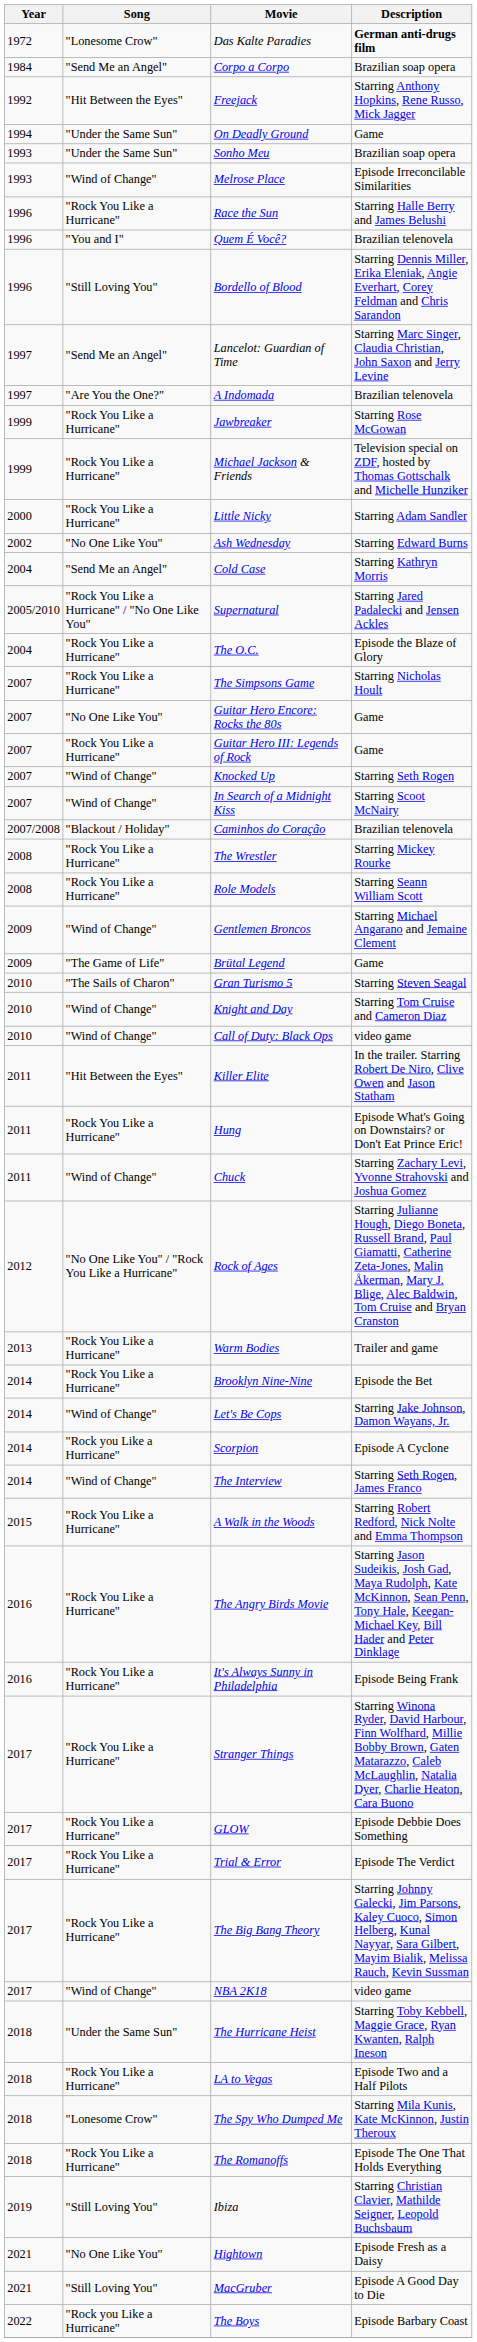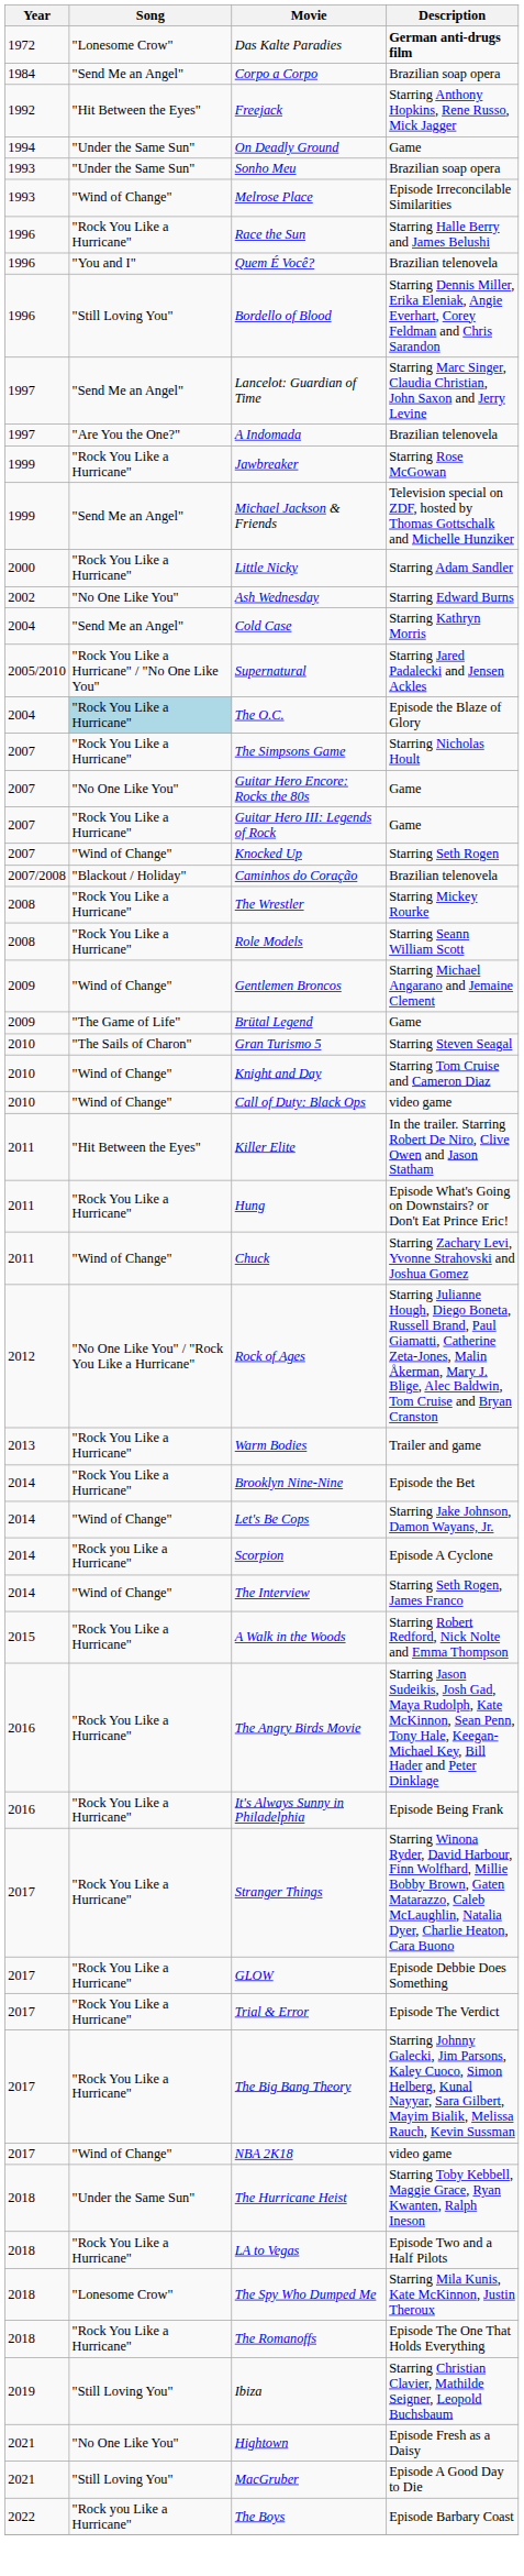Michael Jackson & Friends | Song: "Rock You Like a Hurricane" -> "Send Me an Angel"
The O.C. | Song: no background -> lightblue background
- row: 2007 | "Wind of Change" | In Search of a Midnight Kiss | Starring Scoot McNairy
